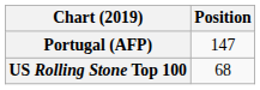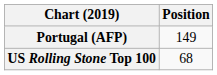Portugal (AFP) | Position: 147 -> 149
